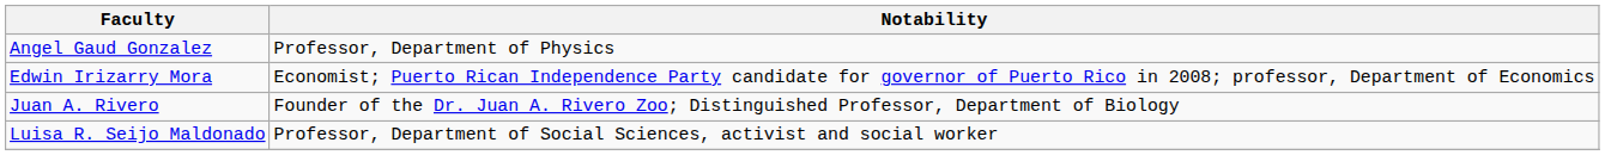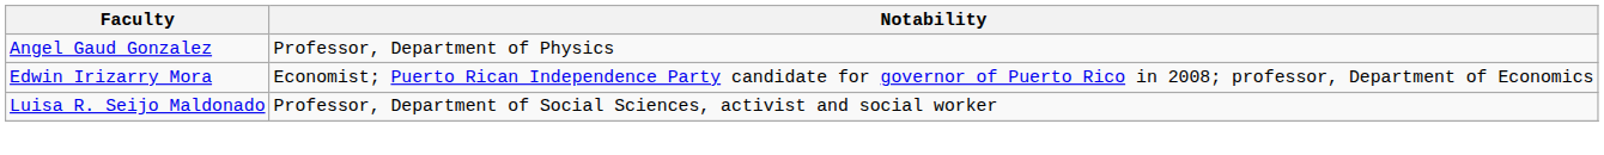- row: Juan A. Rivero | Founder of the Dr. Juan A. Rivero Zoo; Distinguished Professor, Department of Biology
